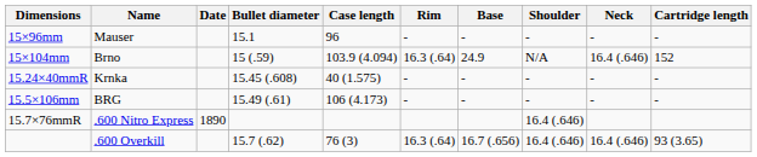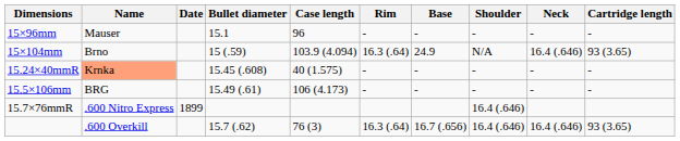15×104mm | Cartridge length: 152 -> 93 (3.65)
15.24×40mmR | Name: no background -> lightsalmon background
15.7×76mmR | Date: 1890 -> 1899
